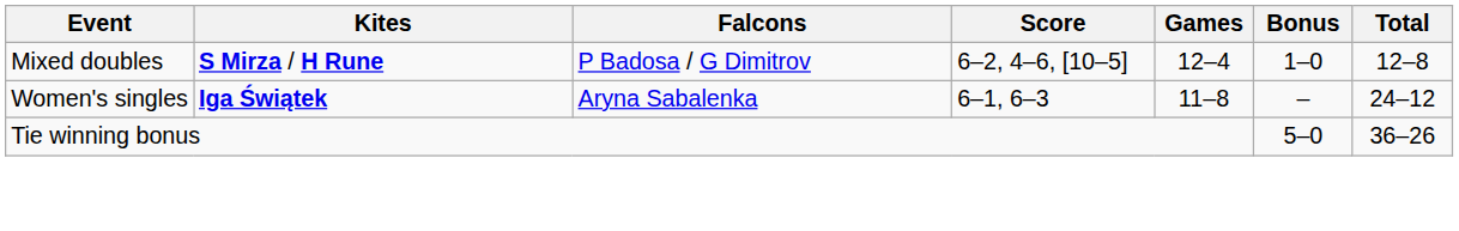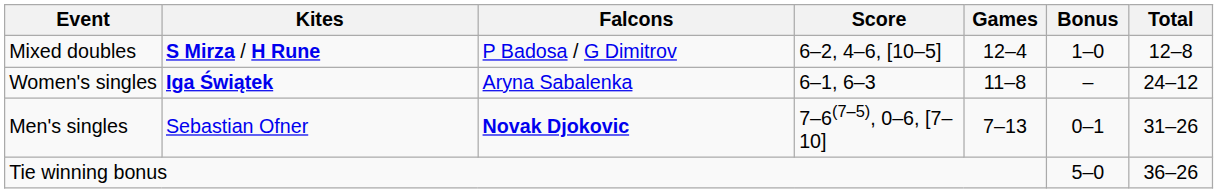+ row: Men's singles | Sebastian Ofner | Novak Djokovic | 7–6(7–5), 0–6, [7–10] | 7–13 | 0–1 | 31–26
